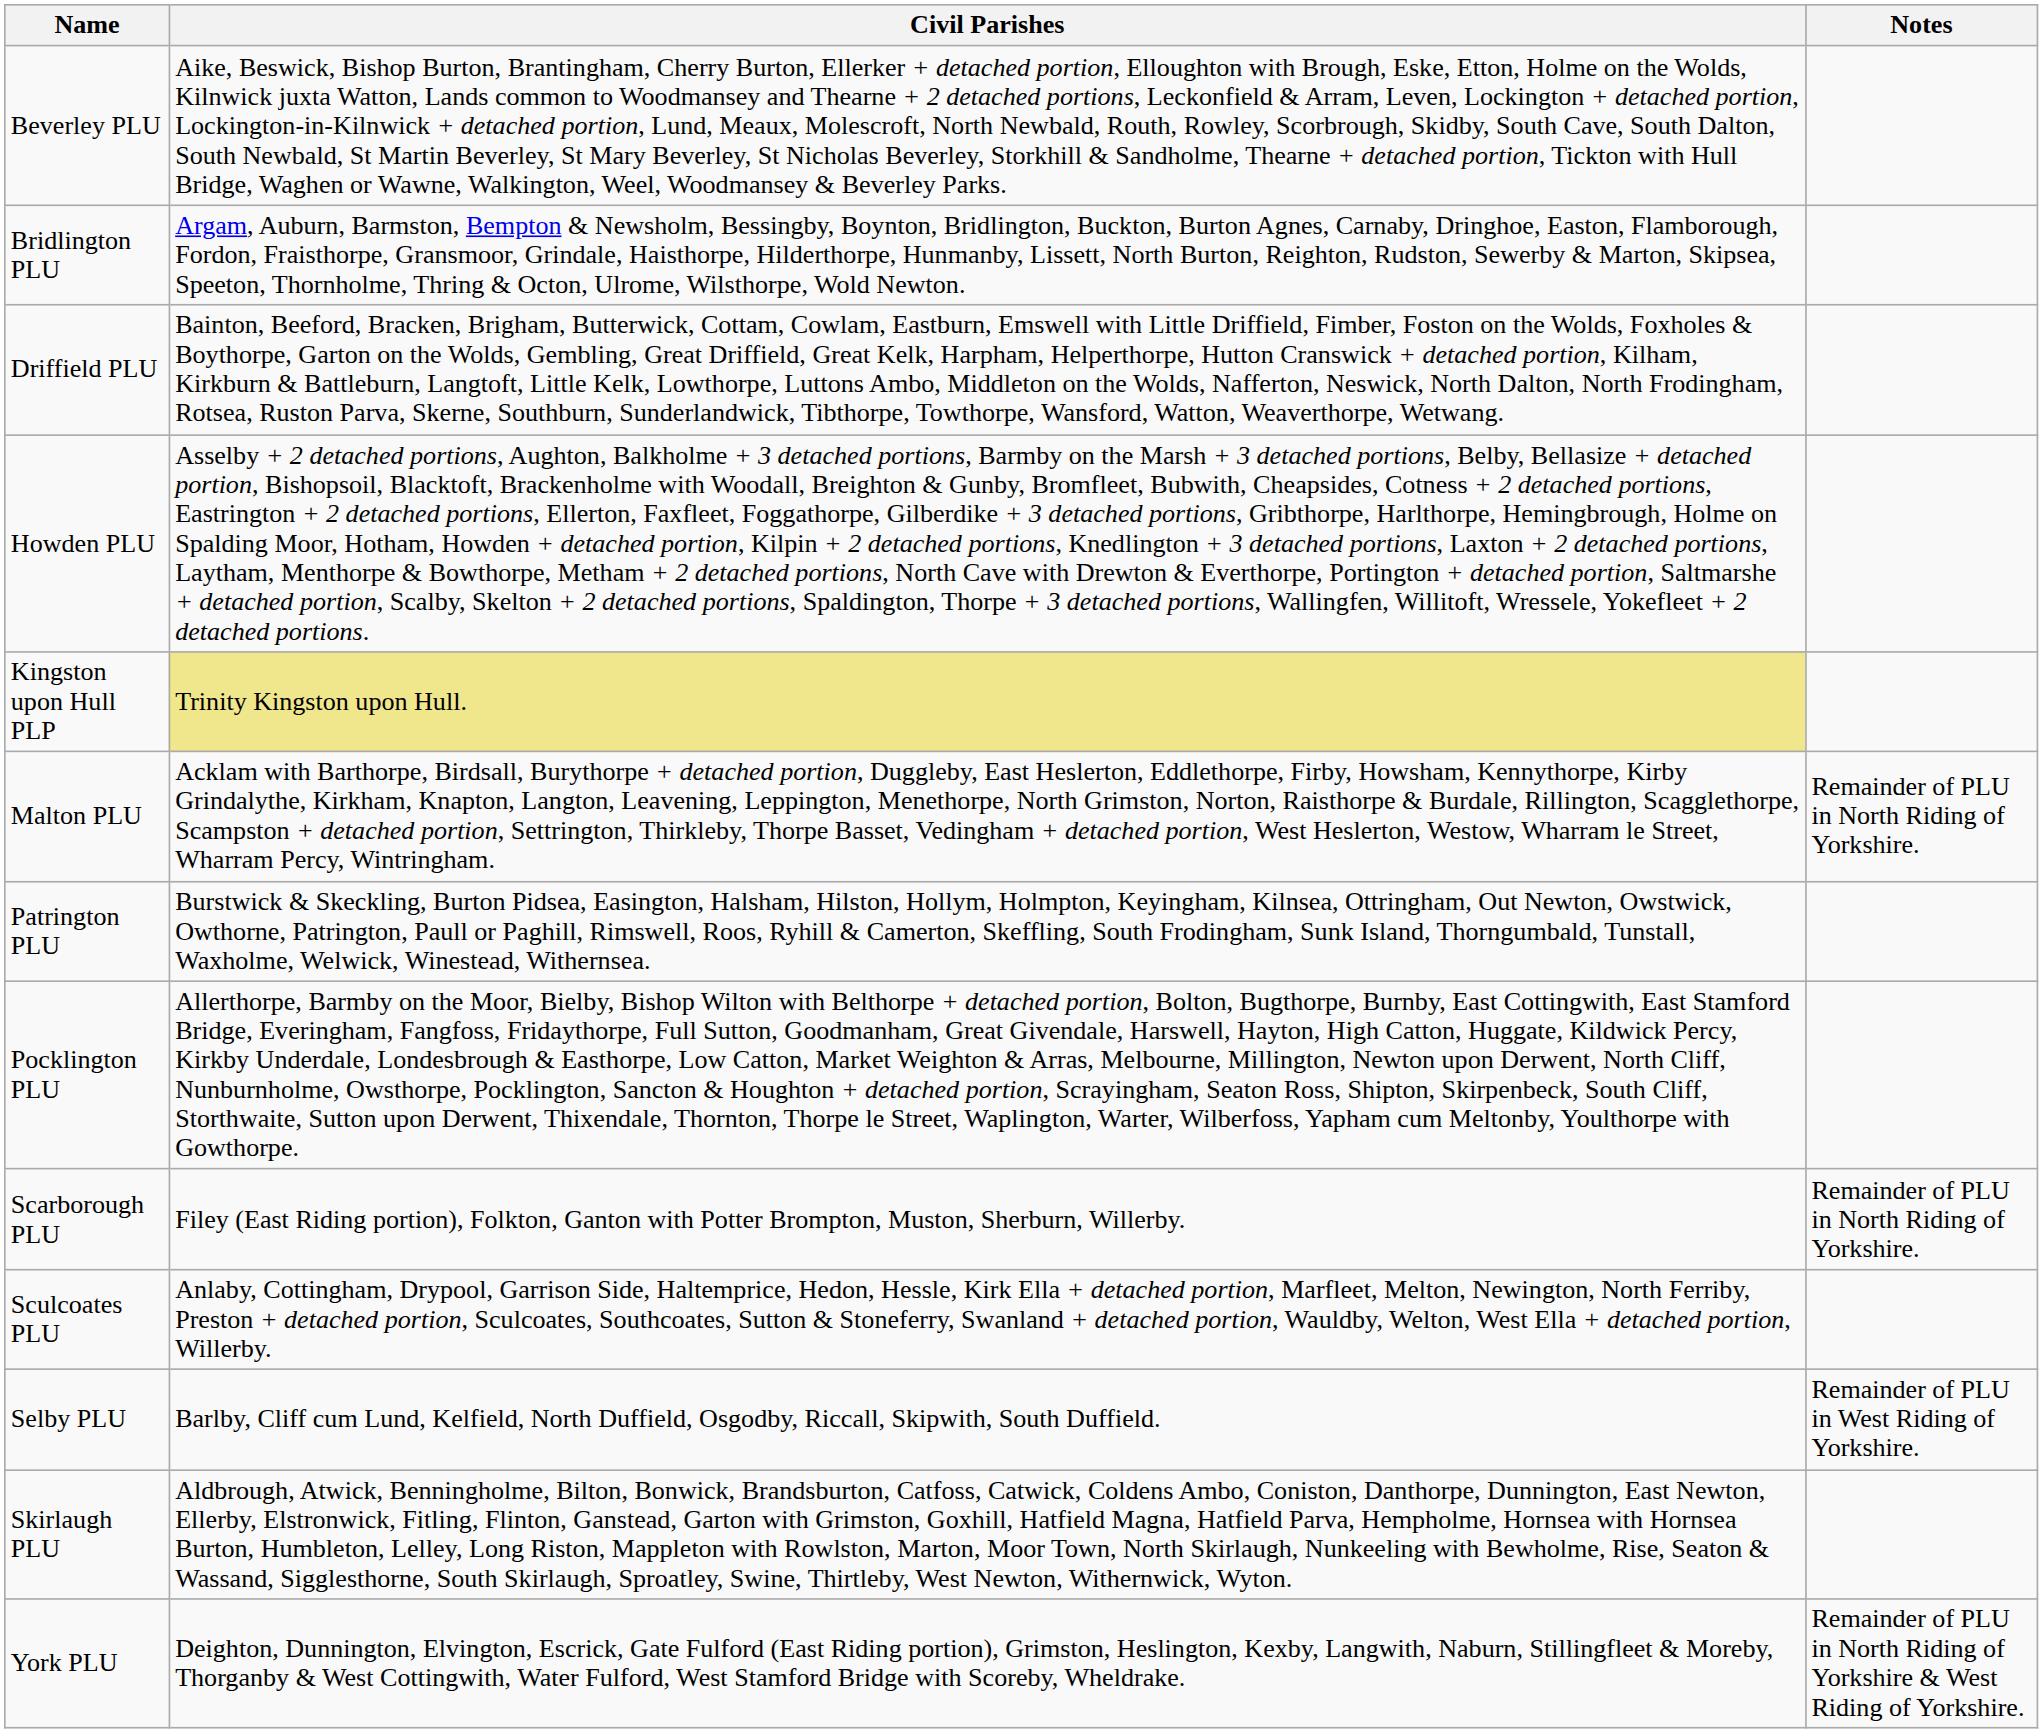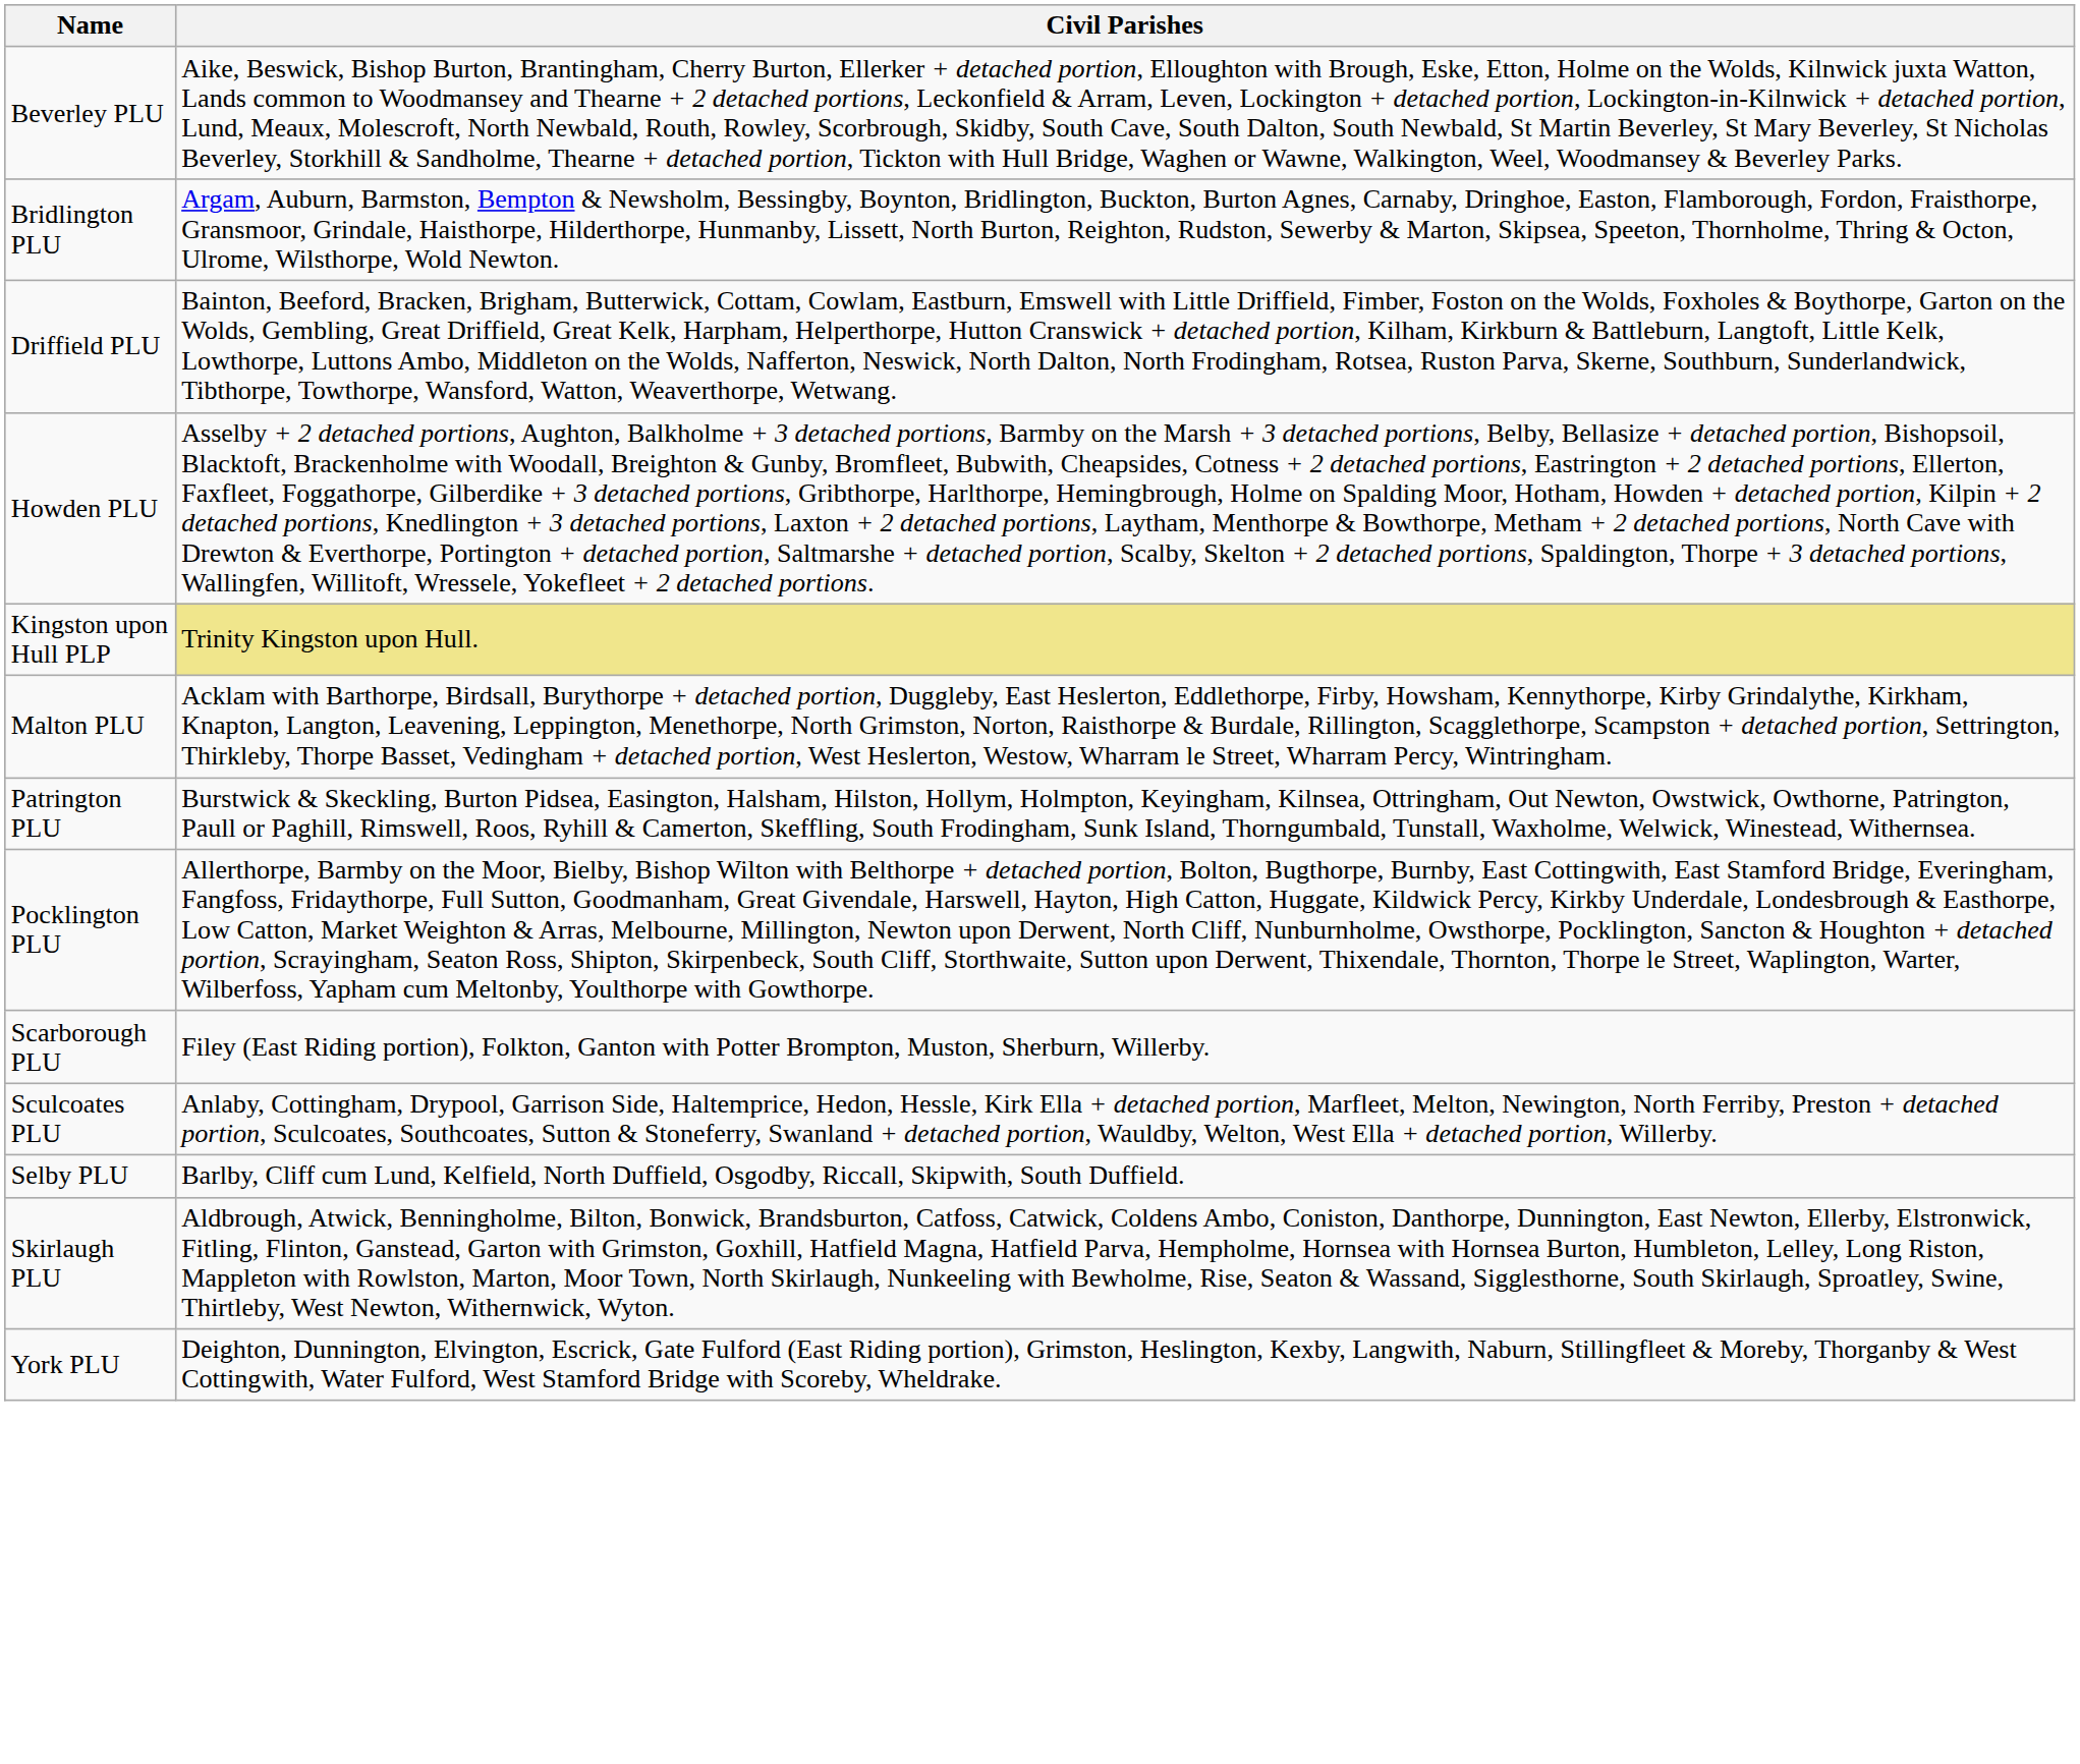- column: Notes | Remainder of PLU in North Riding of Yorkshire. | Remainder of PLU in North Riding of Yorkshire. | Remainder of PLU in West Riding of Yorkshire. | Remainder of PLU in North Riding of Yorkshire & West Riding of Yorkshire.
